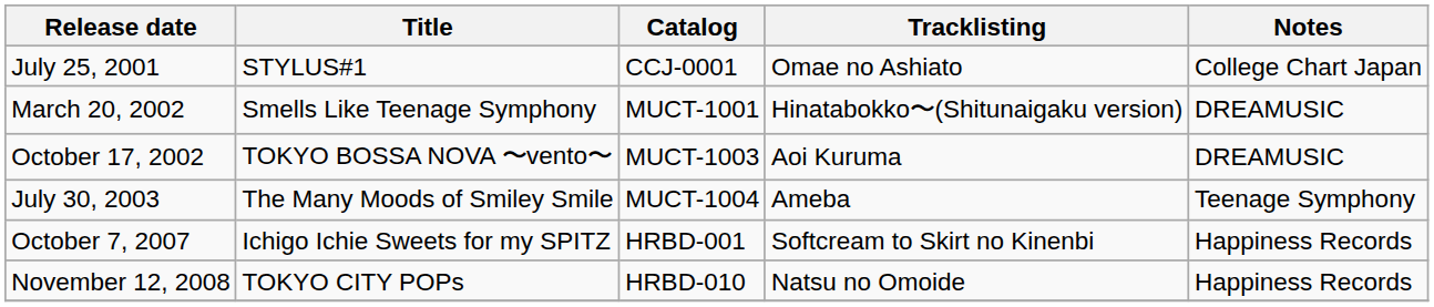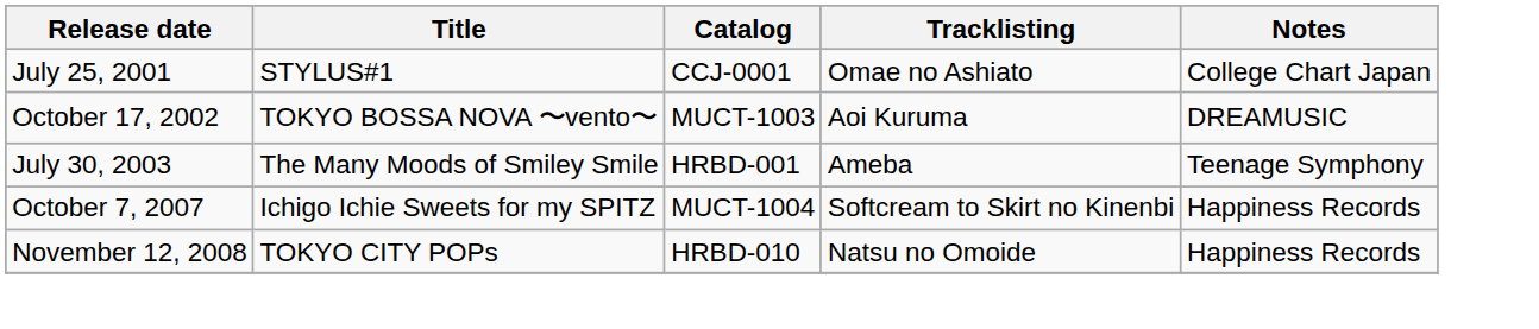- row: March 20, 2002 | Smells Like Teenage Symphony | MUCT-1001 | Hinatabokko〜(Shitunaigaku version) | DREAMUSIC
July 30, 2003 | Catalog: MUCT-1004 -> HRBD-001
October 7, 2007 | Catalog: HRBD-001 -> MUCT-1004
